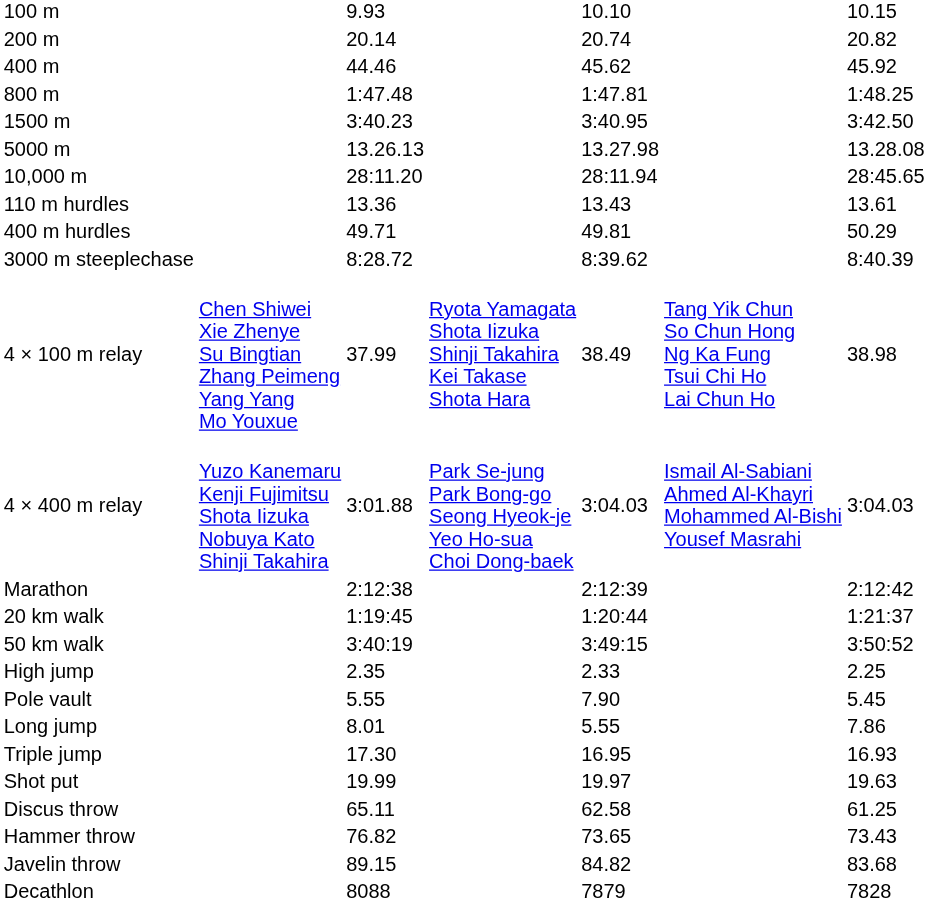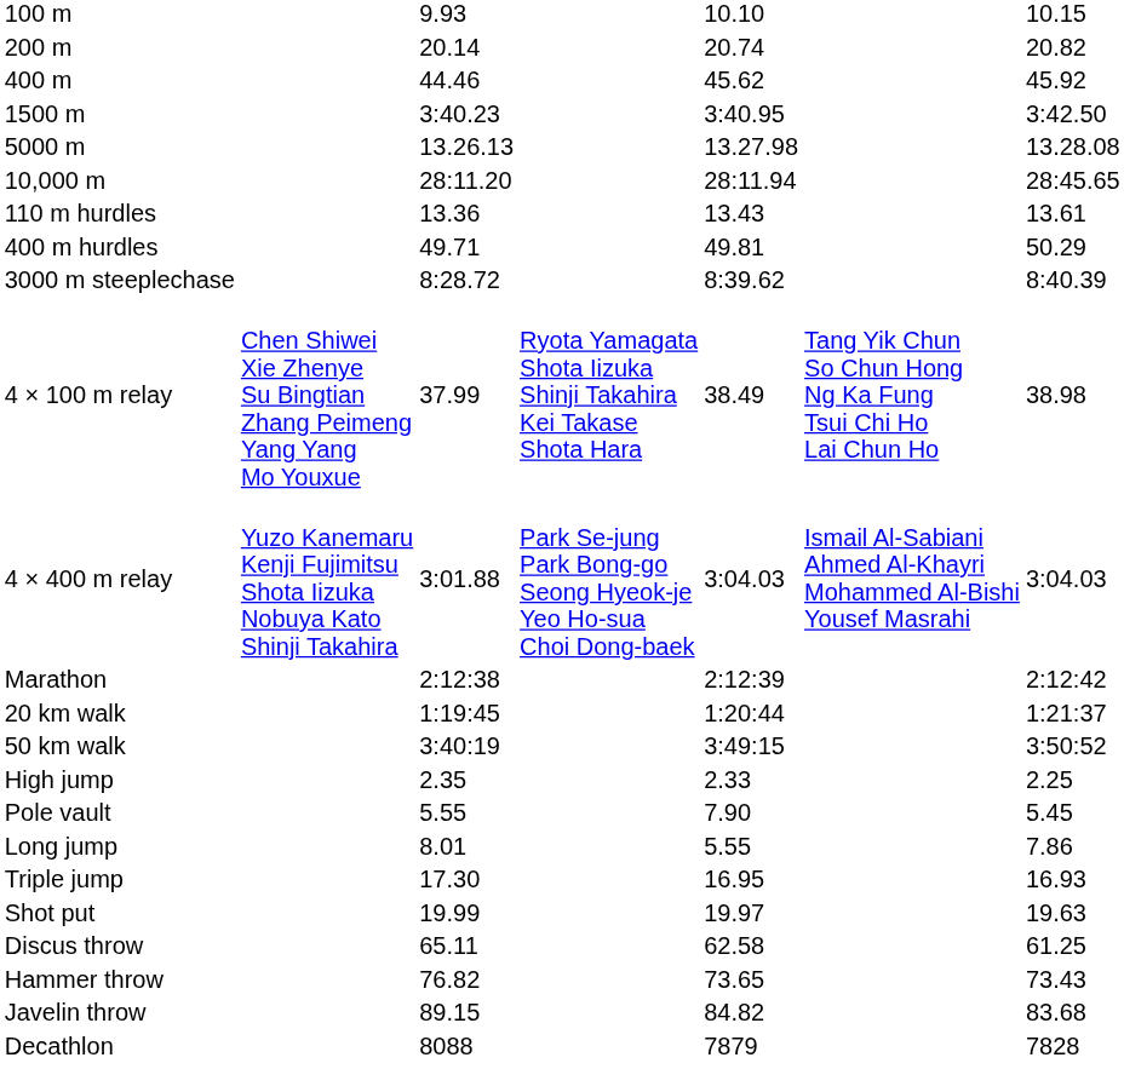- row: 800 m | 1:47.48 | 1:47.81 | 1:48.25
